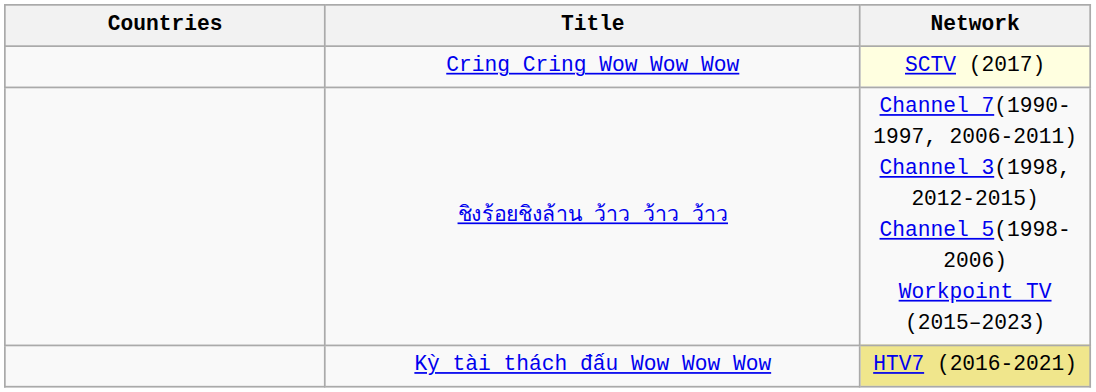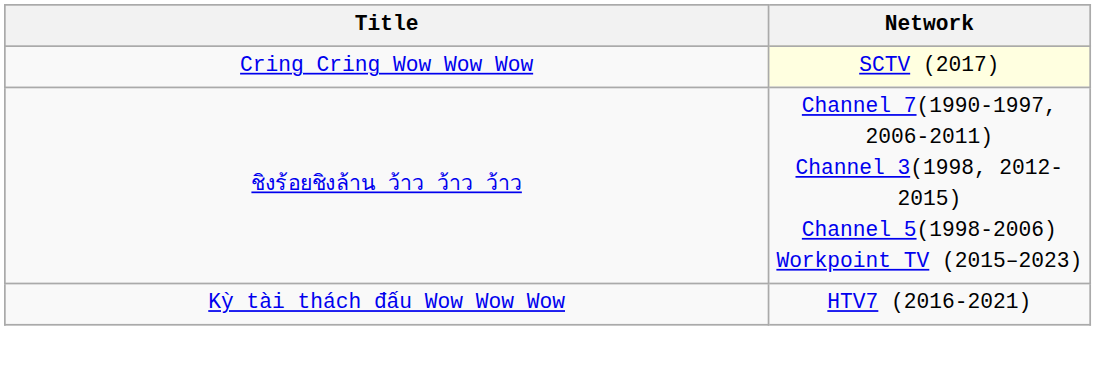- column: Countries
Kỳ tài thách đấu Wow Wow Wow | Network: khaki background -> no background
